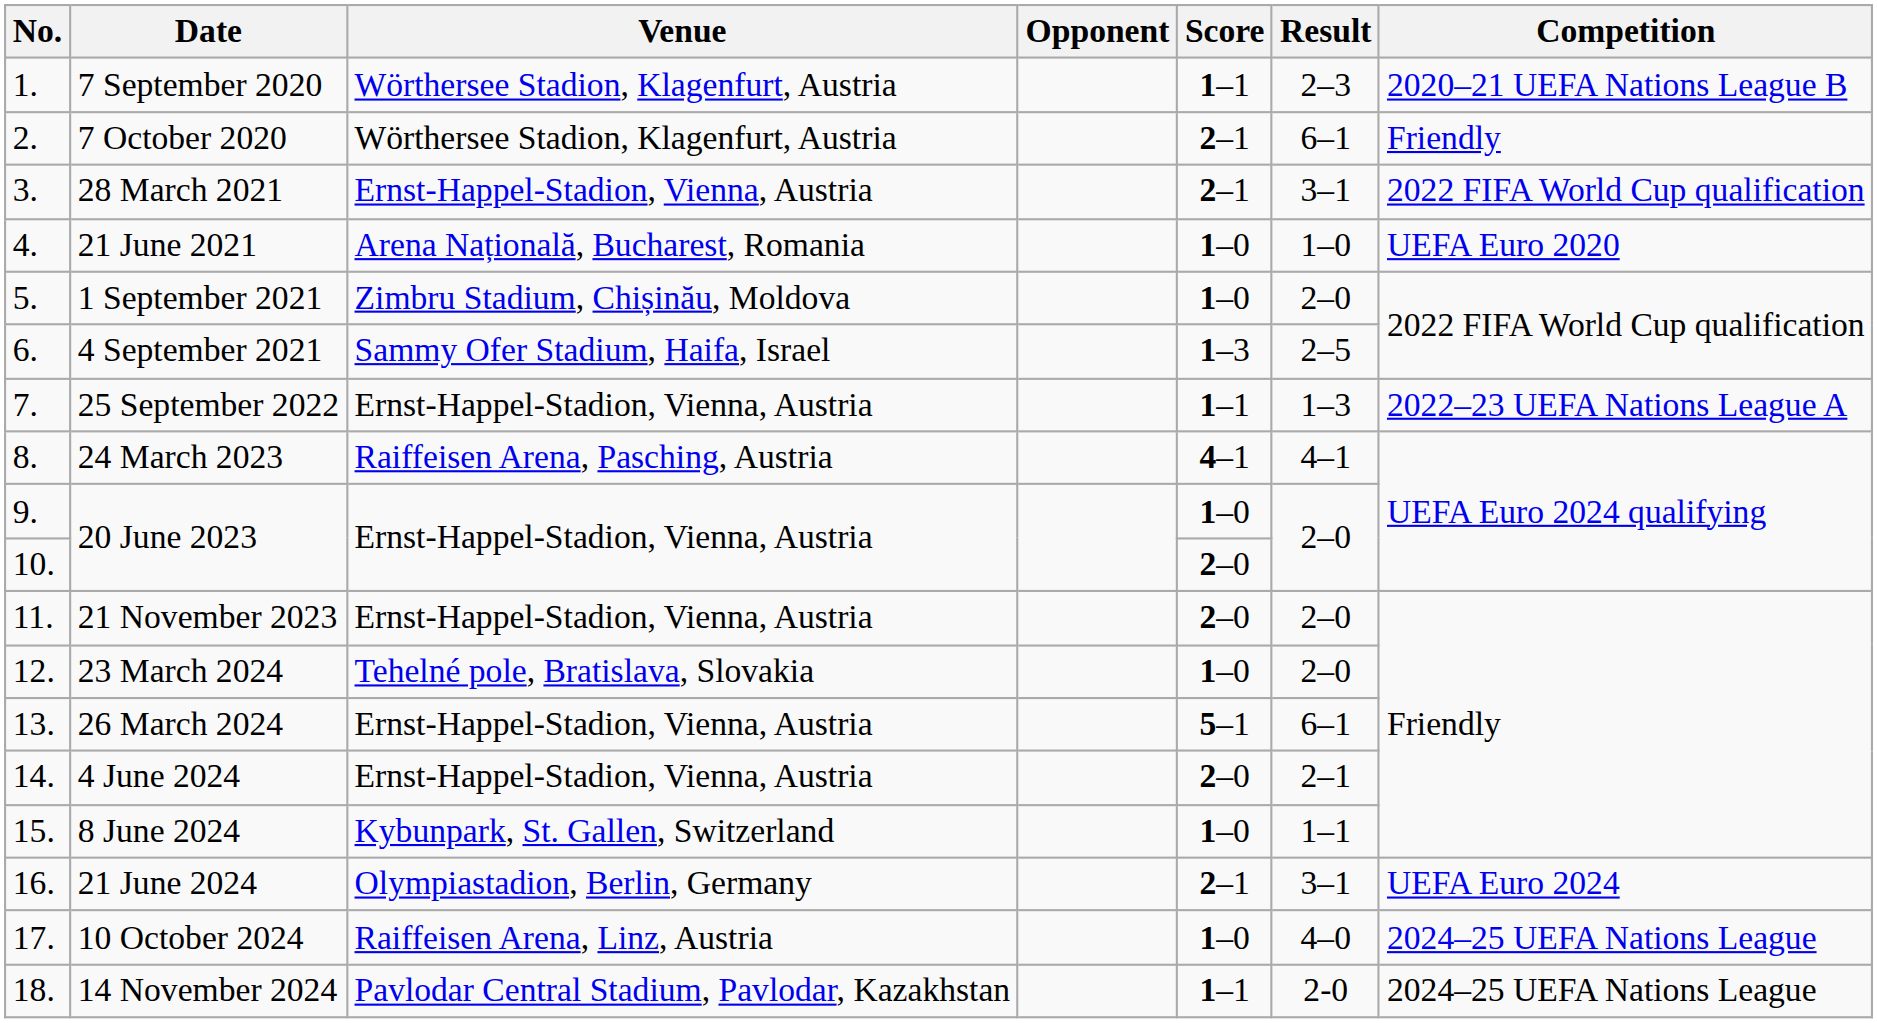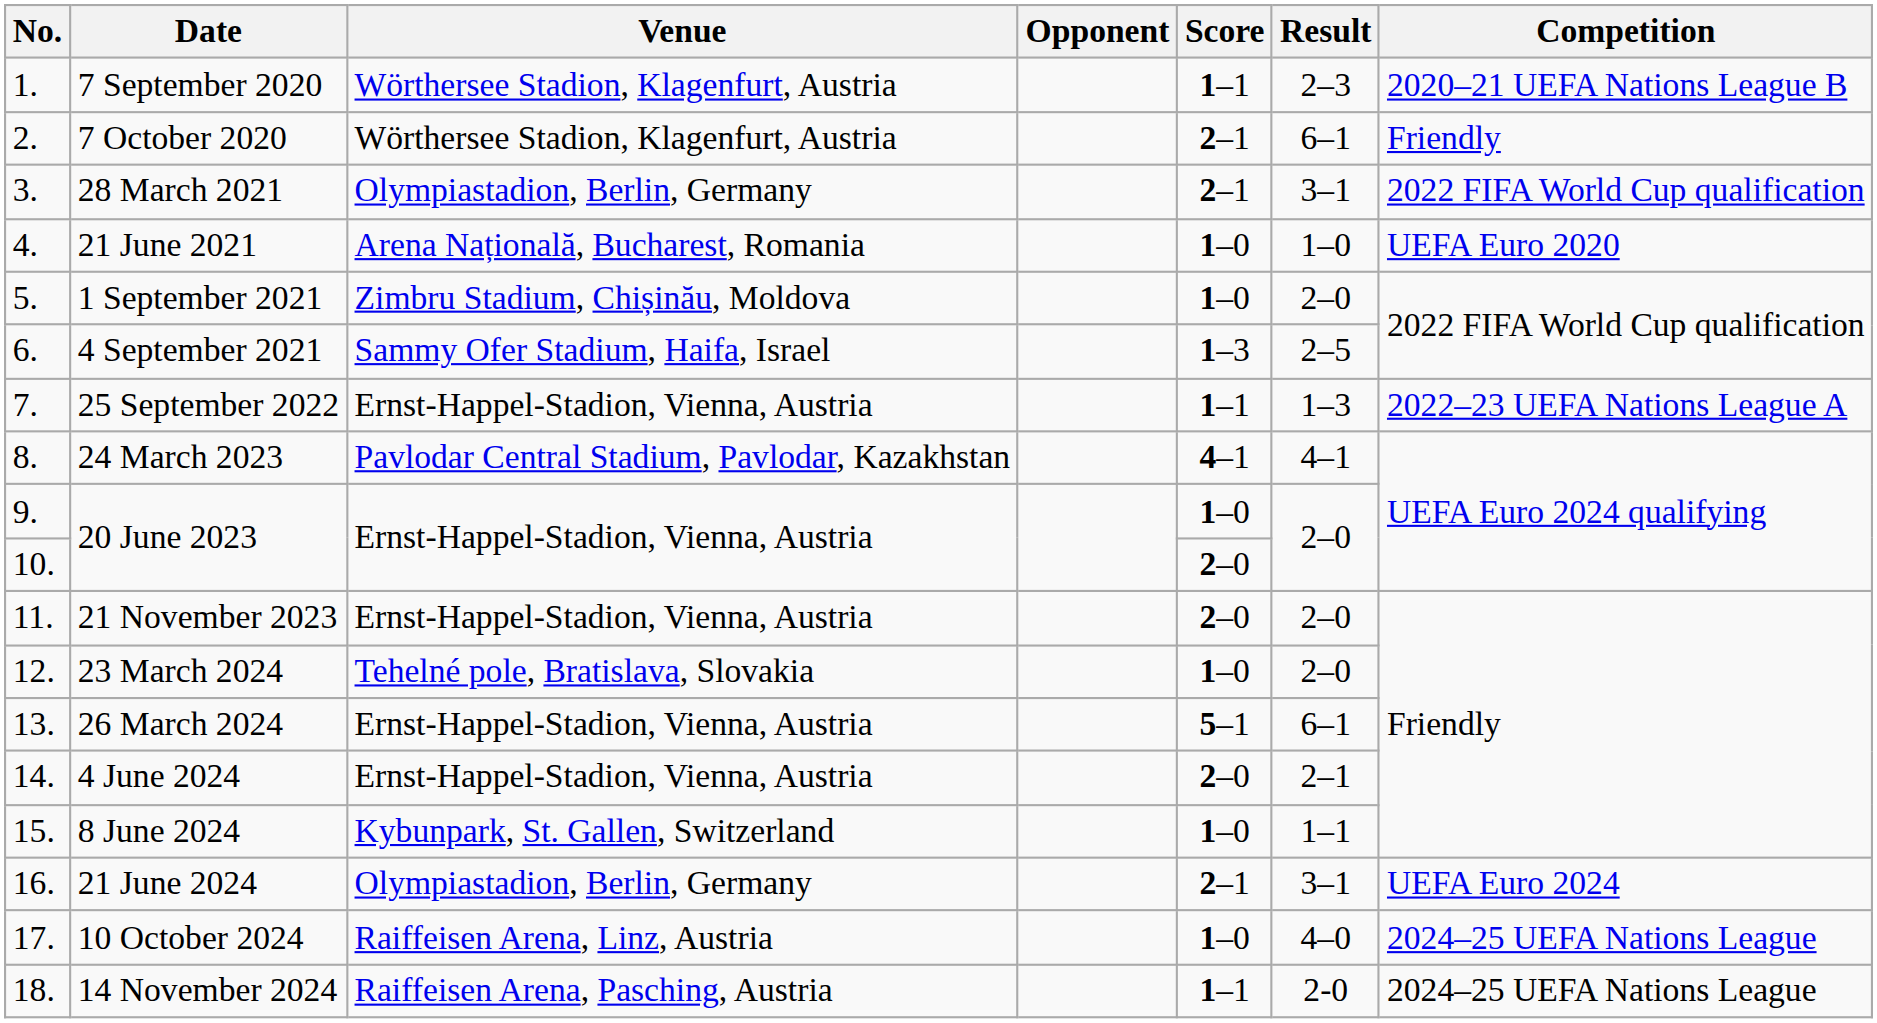28 March 2021 | Venue: Ernst-Happel-Stadion, Vienna, Austria -> Olympiastadion, Berlin, Germany
24 March 2023 | Venue: Raiffeisen Arena, Pasching, Austria -> Pavlodar Central Stadium, Pavlodar, Kazakhstan
14 November 2024 | Venue: Pavlodar Central Stadium, Pavlodar, Kazakhstan -> Raiffeisen Arena, Pasching, Austria
